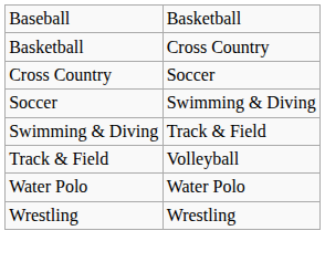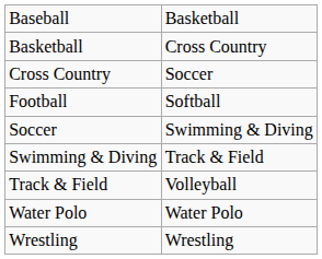+ row: Football | Softball
